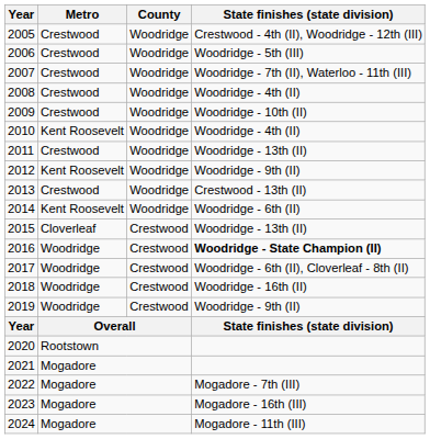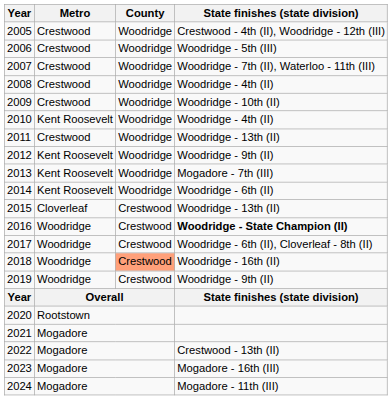2013 | Metro: Crestwood -> Kent Roosevelt
2013 | State finishes (state division): Crestwood - 13th (II) -> Mogadore - 7th (III)
2018 | County: no background -> lightsalmon background
2022 | State finishes (state division): Mogadore - 7th (III) -> Crestwood - 13th (II)
